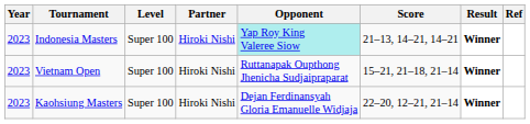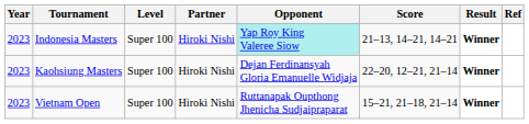rows swapped: Vietnam Open <-> Kaohsiung Masters
